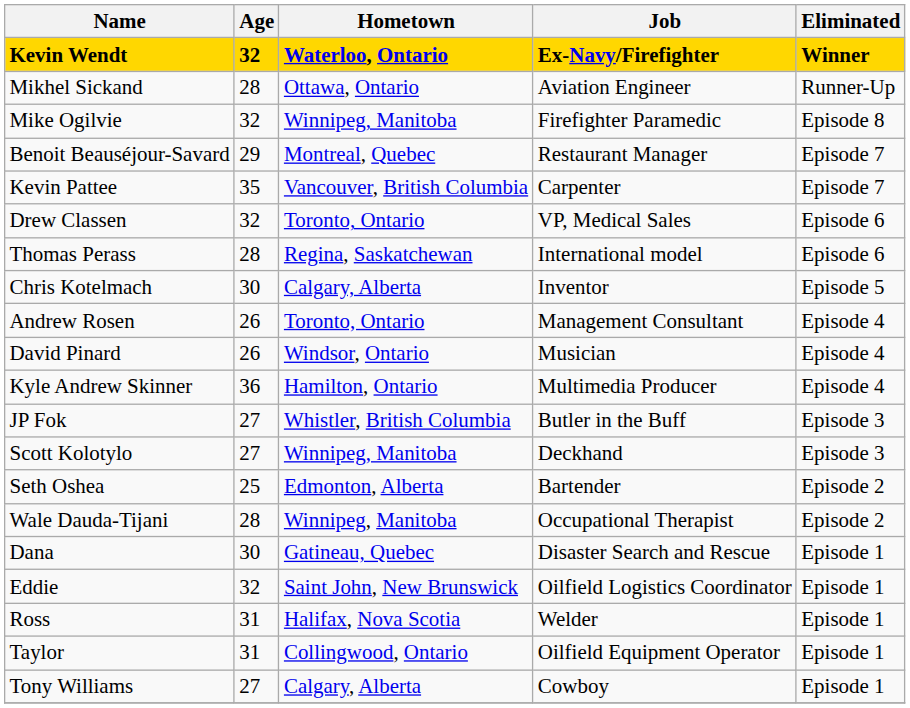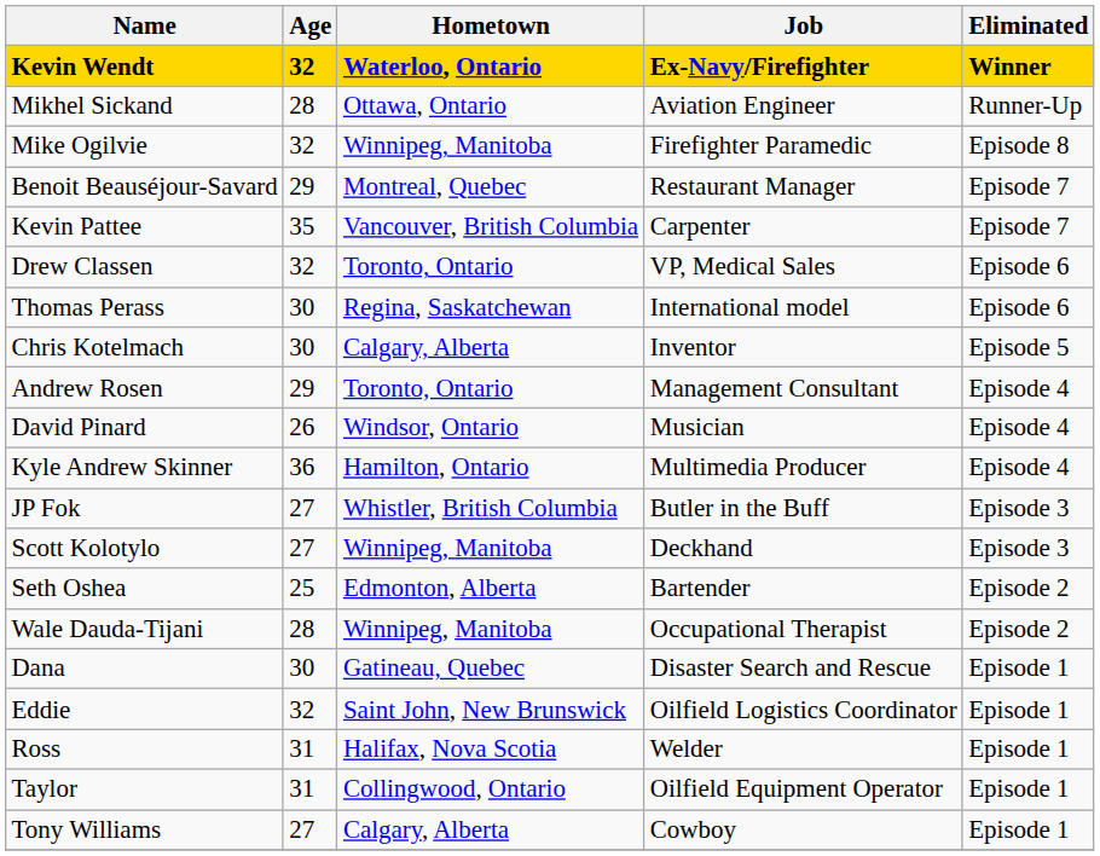Thomas Perass | Age: 28 -> 30
Andrew Rosen | Age: 26 -> 29
